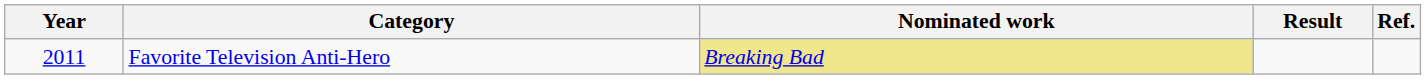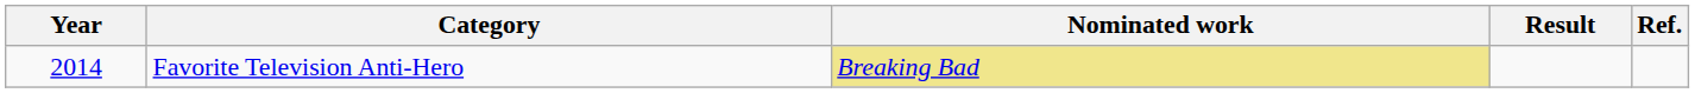Favorite Television Anti-Hero | Year: 2011 -> 2014
